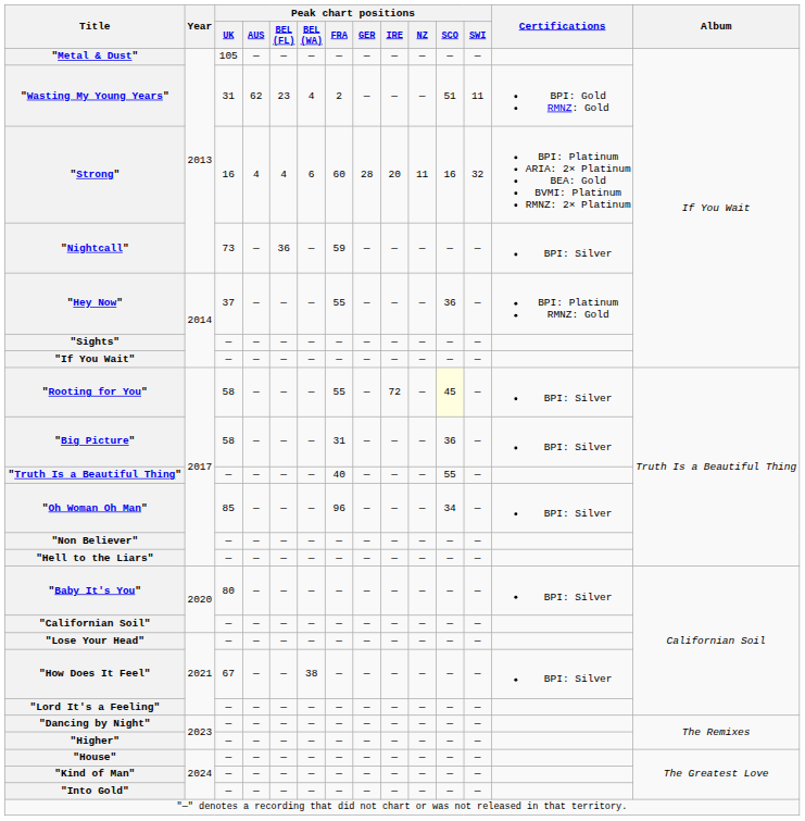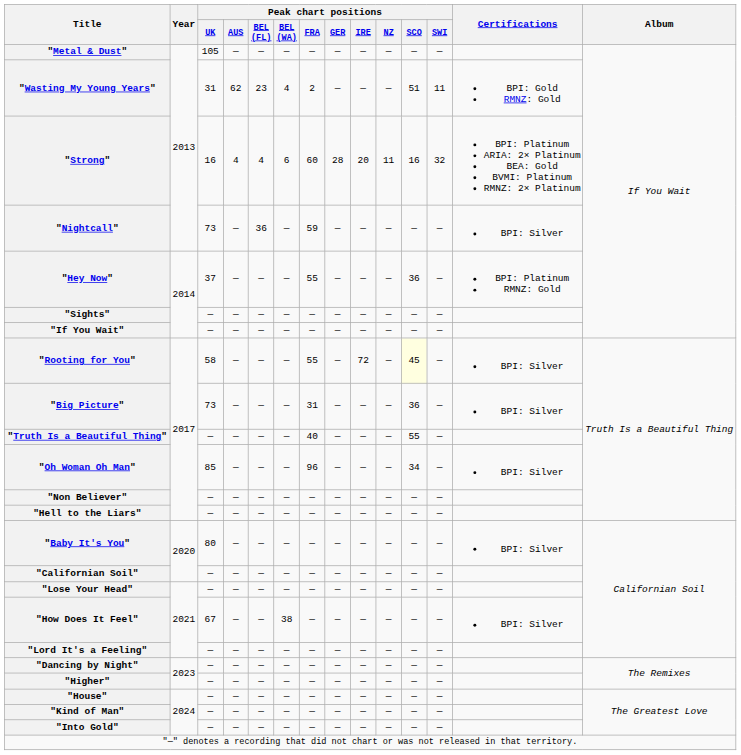"Big Picture" | Peak chart positions / UK: 58 -> 73
